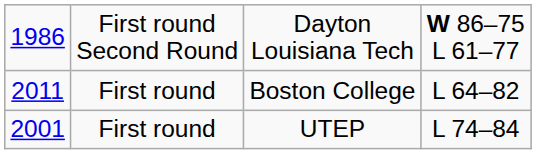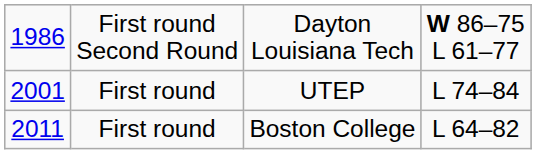rows swapped: UTEP <-> Boston College
